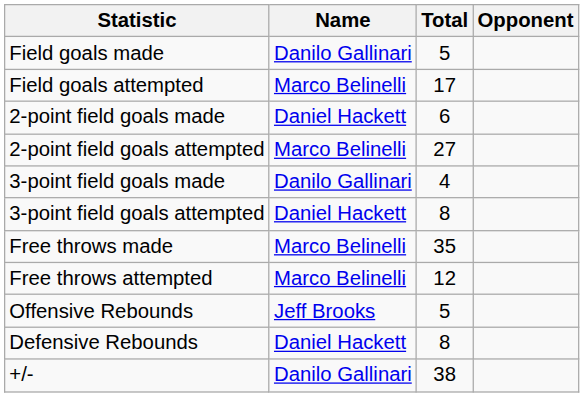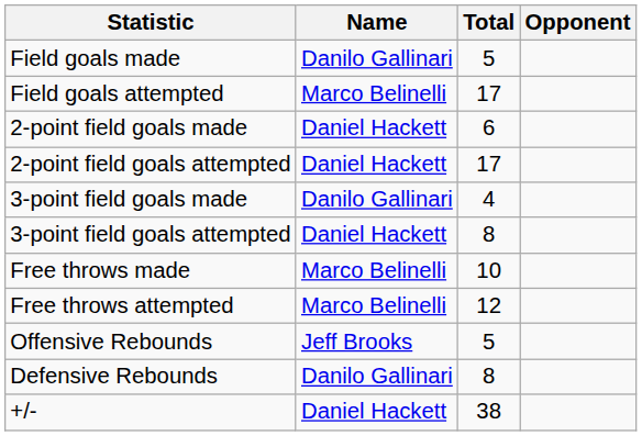2-point field goals attempted | Name: Marco Belinelli -> Daniel Hackett
2-point field goals attempted | Total: 27 -> 17
Free throws made | Total: 35 -> 10
Defensive Rebounds | Name: Daniel Hackett -> Danilo Gallinari
+/- | Name: Danilo Gallinari -> Daniel Hackett
